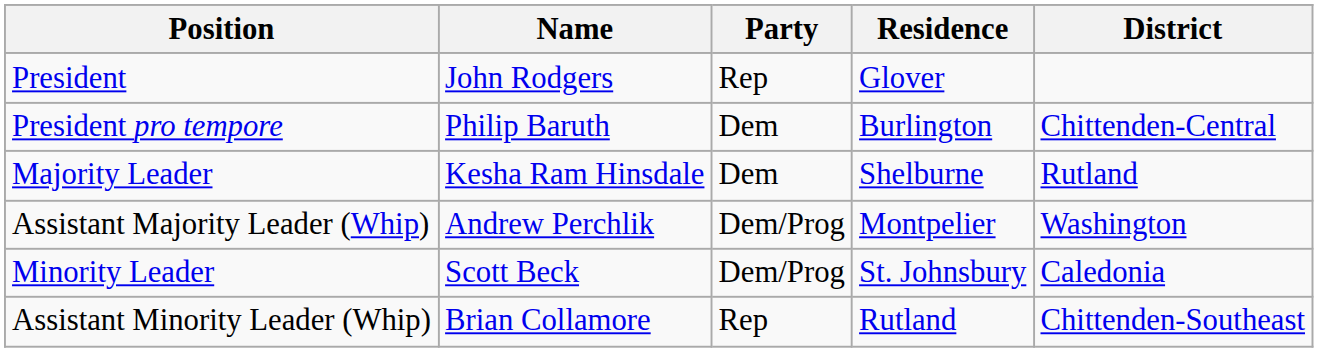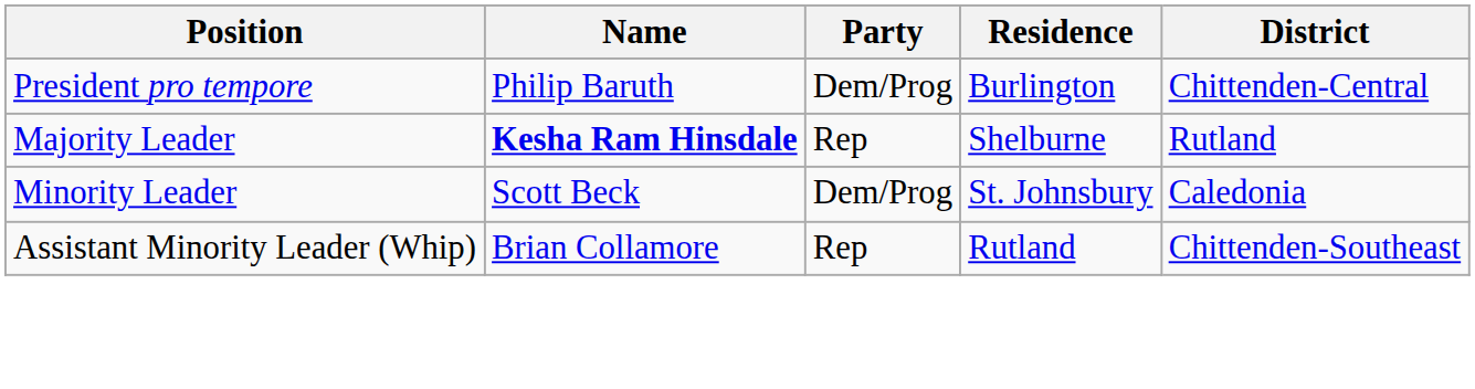- row: President | John Rodgers | Rep | Glover
President pro tempore | Party: Dem -> Dem/Prog
Majority Leader | Name: normal -> bold
Majority Leader | Party: Dem -> Rep
- row: Assistant Majority Leader (Whip) | Andrew Perchlik | Dem/Prog | Montpelier | Washington
